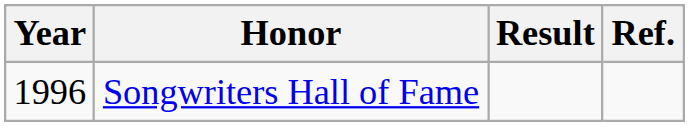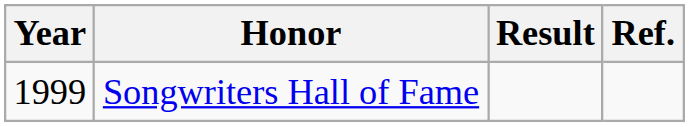Songwriters Hall of Fame | Year: 1996 -> 1999
